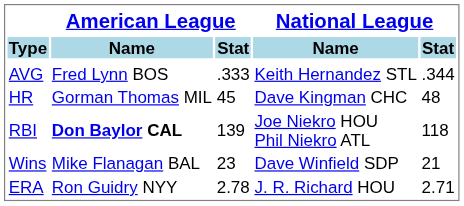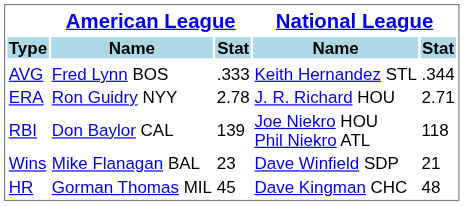rows swapped: HR <-> ERA
RBI | American League / Name: bold -> normal
